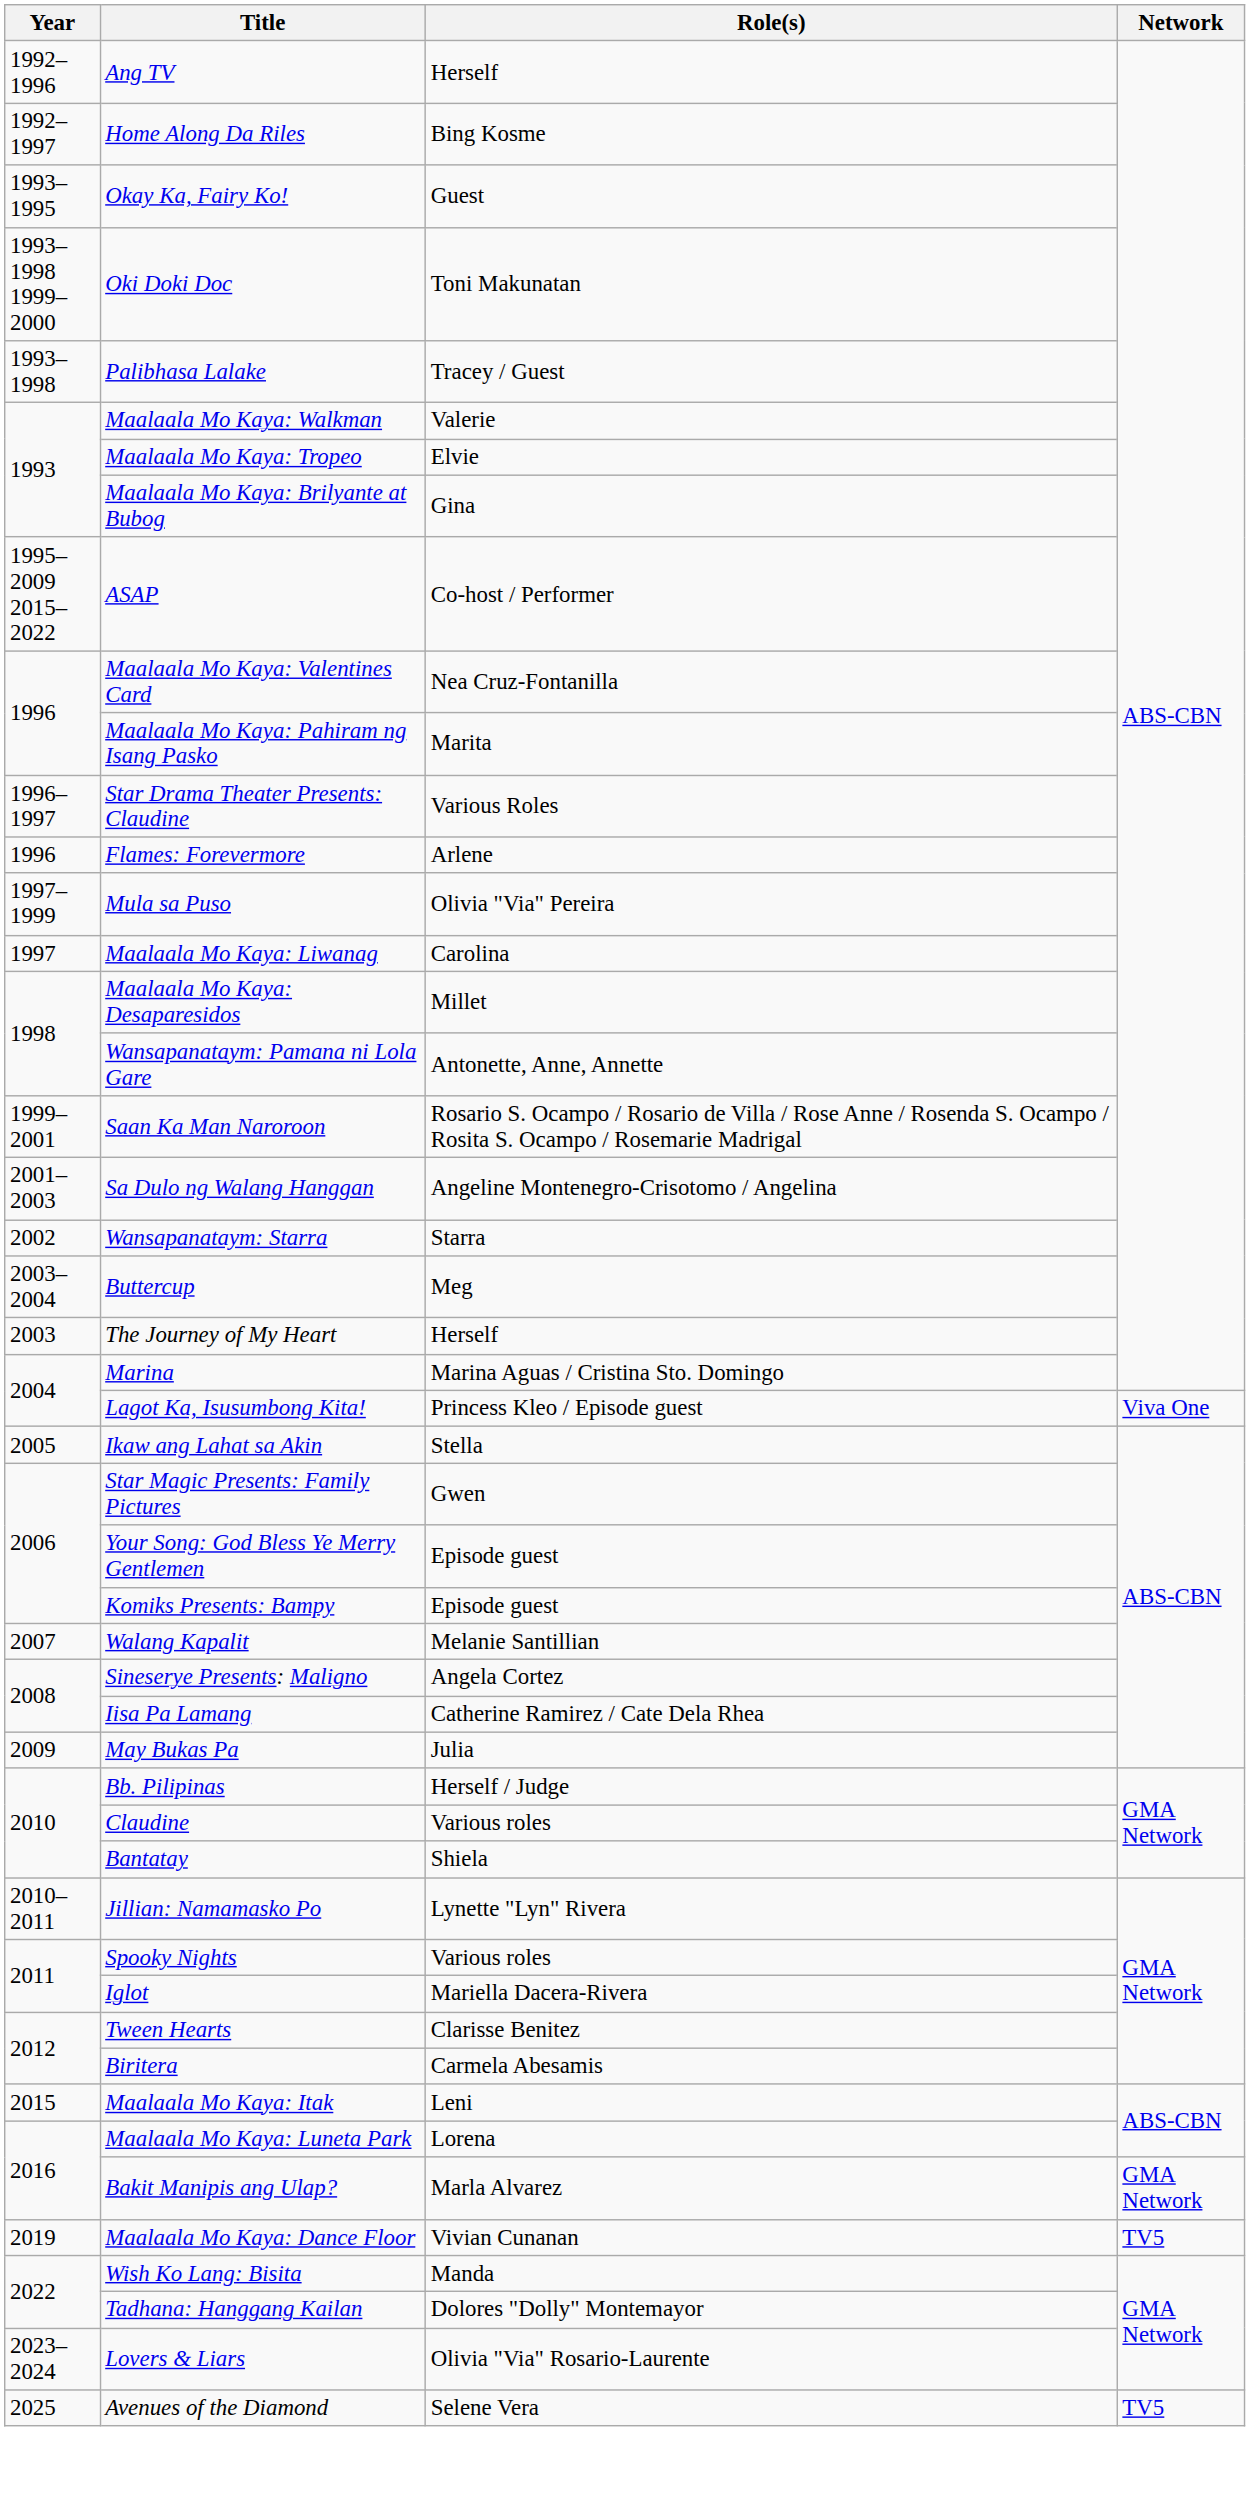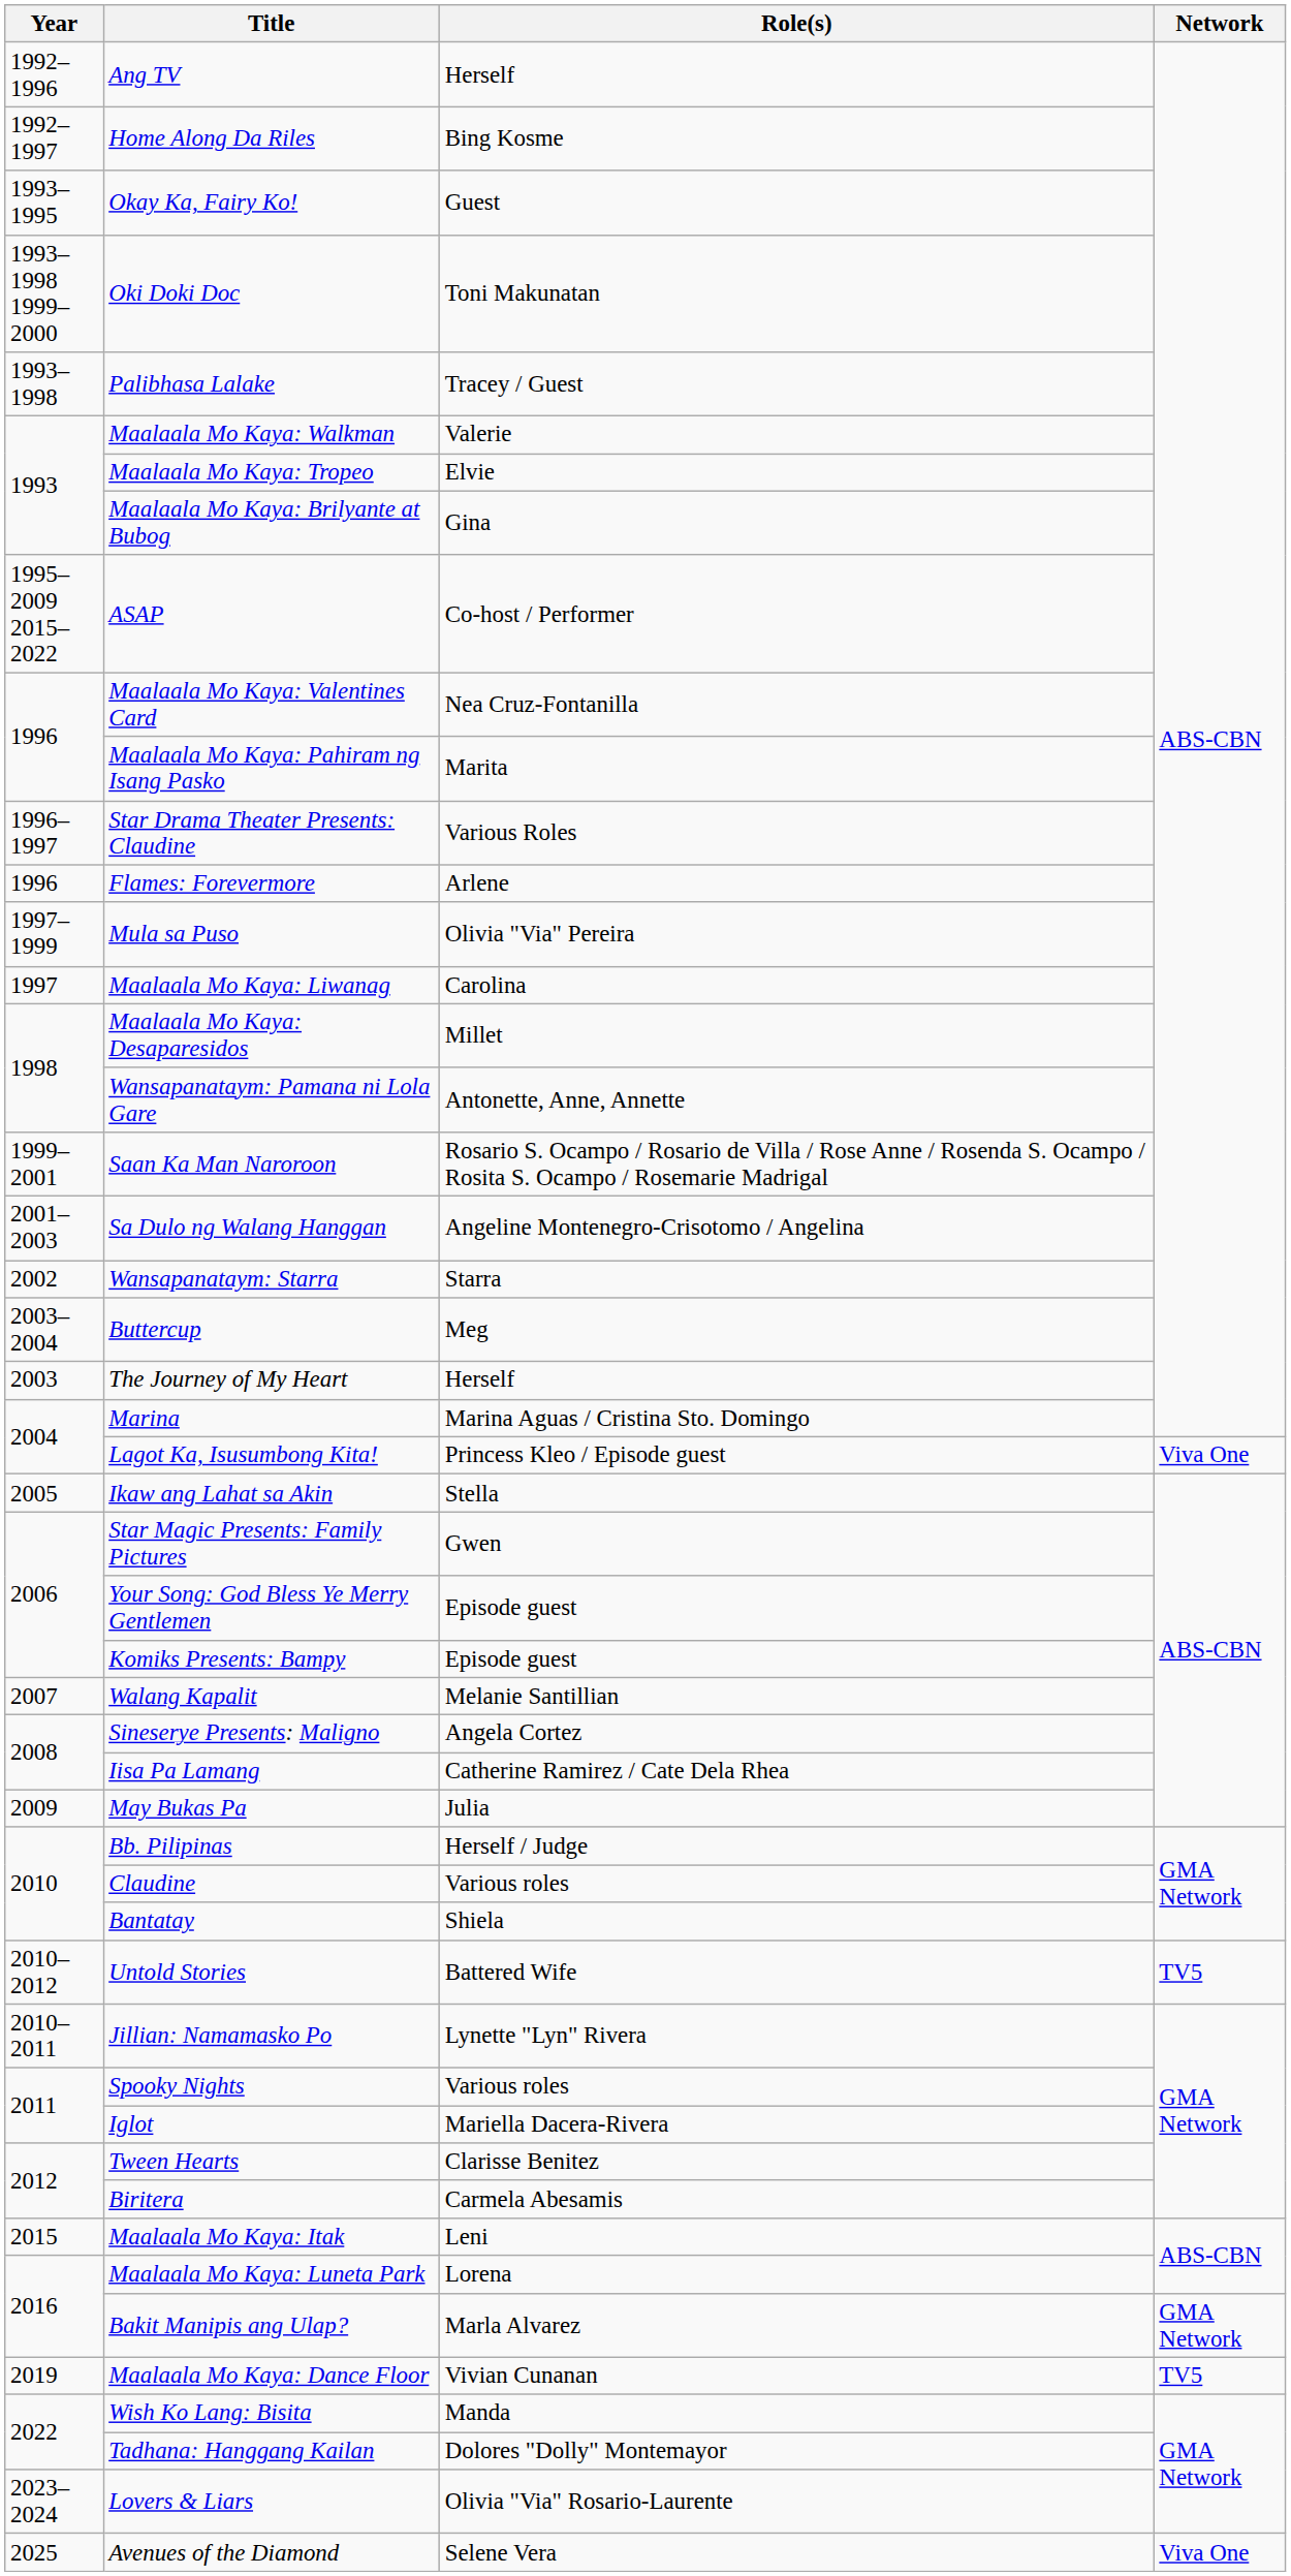+ row: 2010–2012 | Untold Stories | Battered Wife | TV5
Avenues of the Diamond | Network: TV5 -> Viva One
